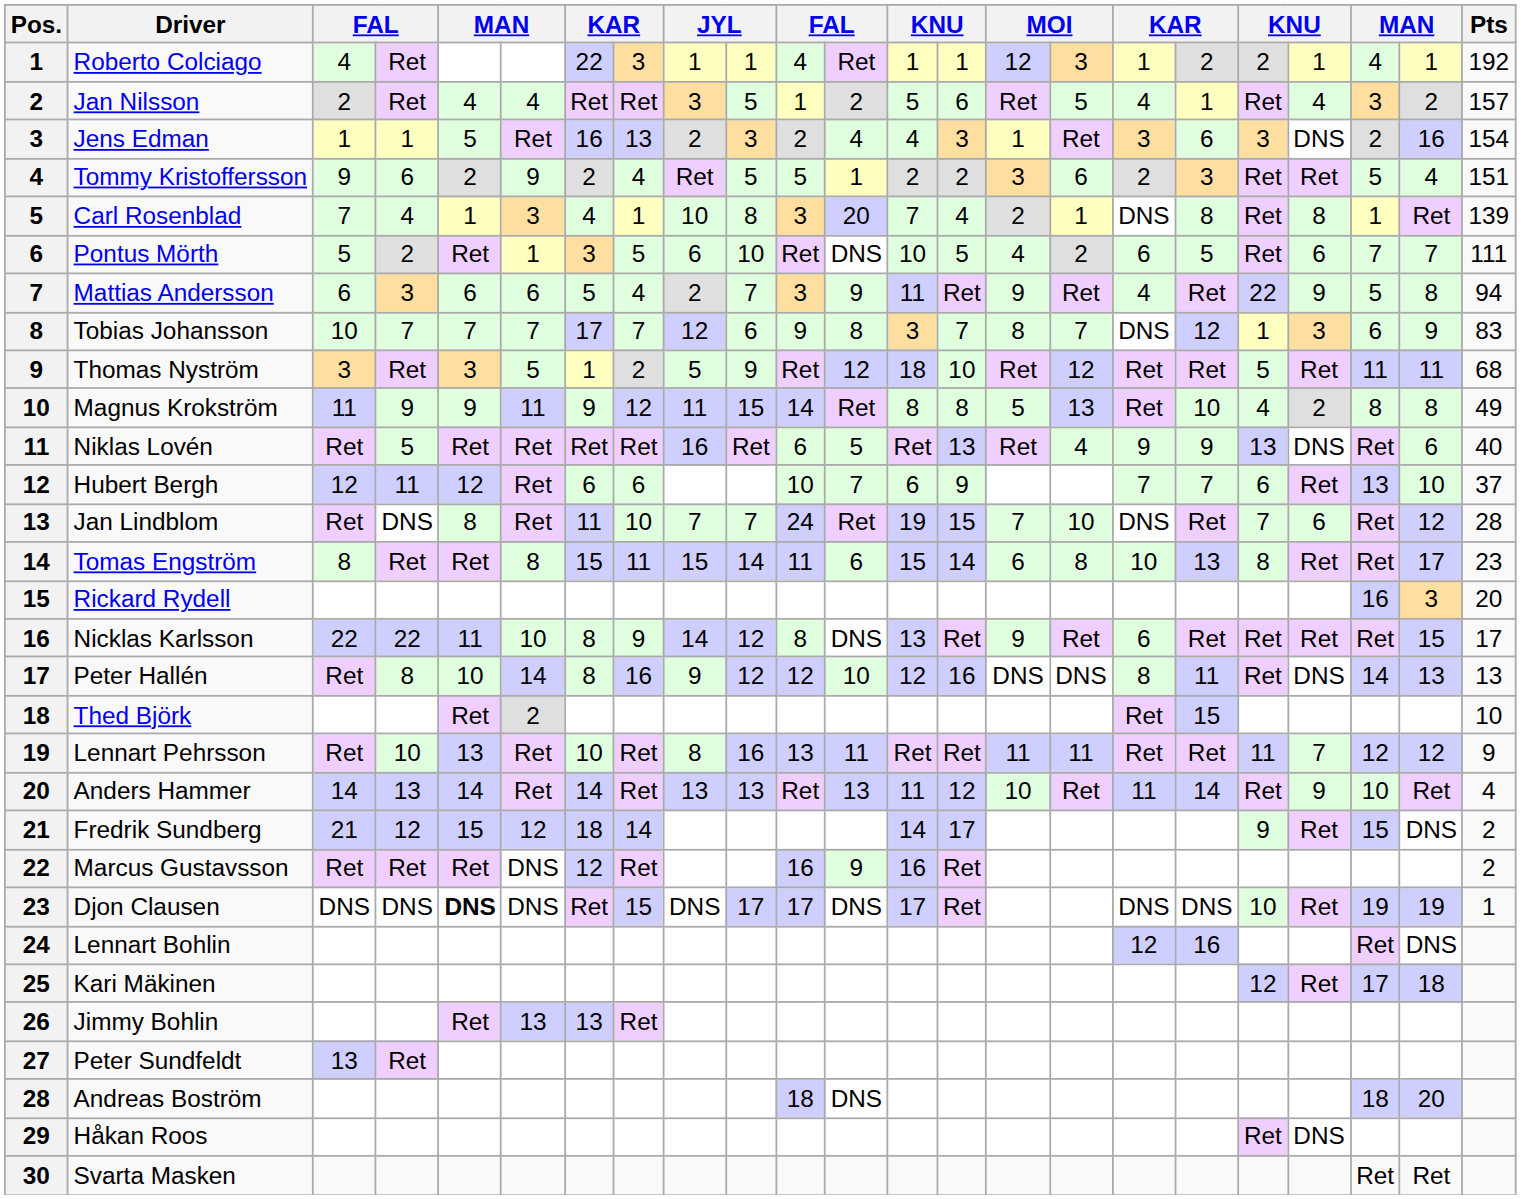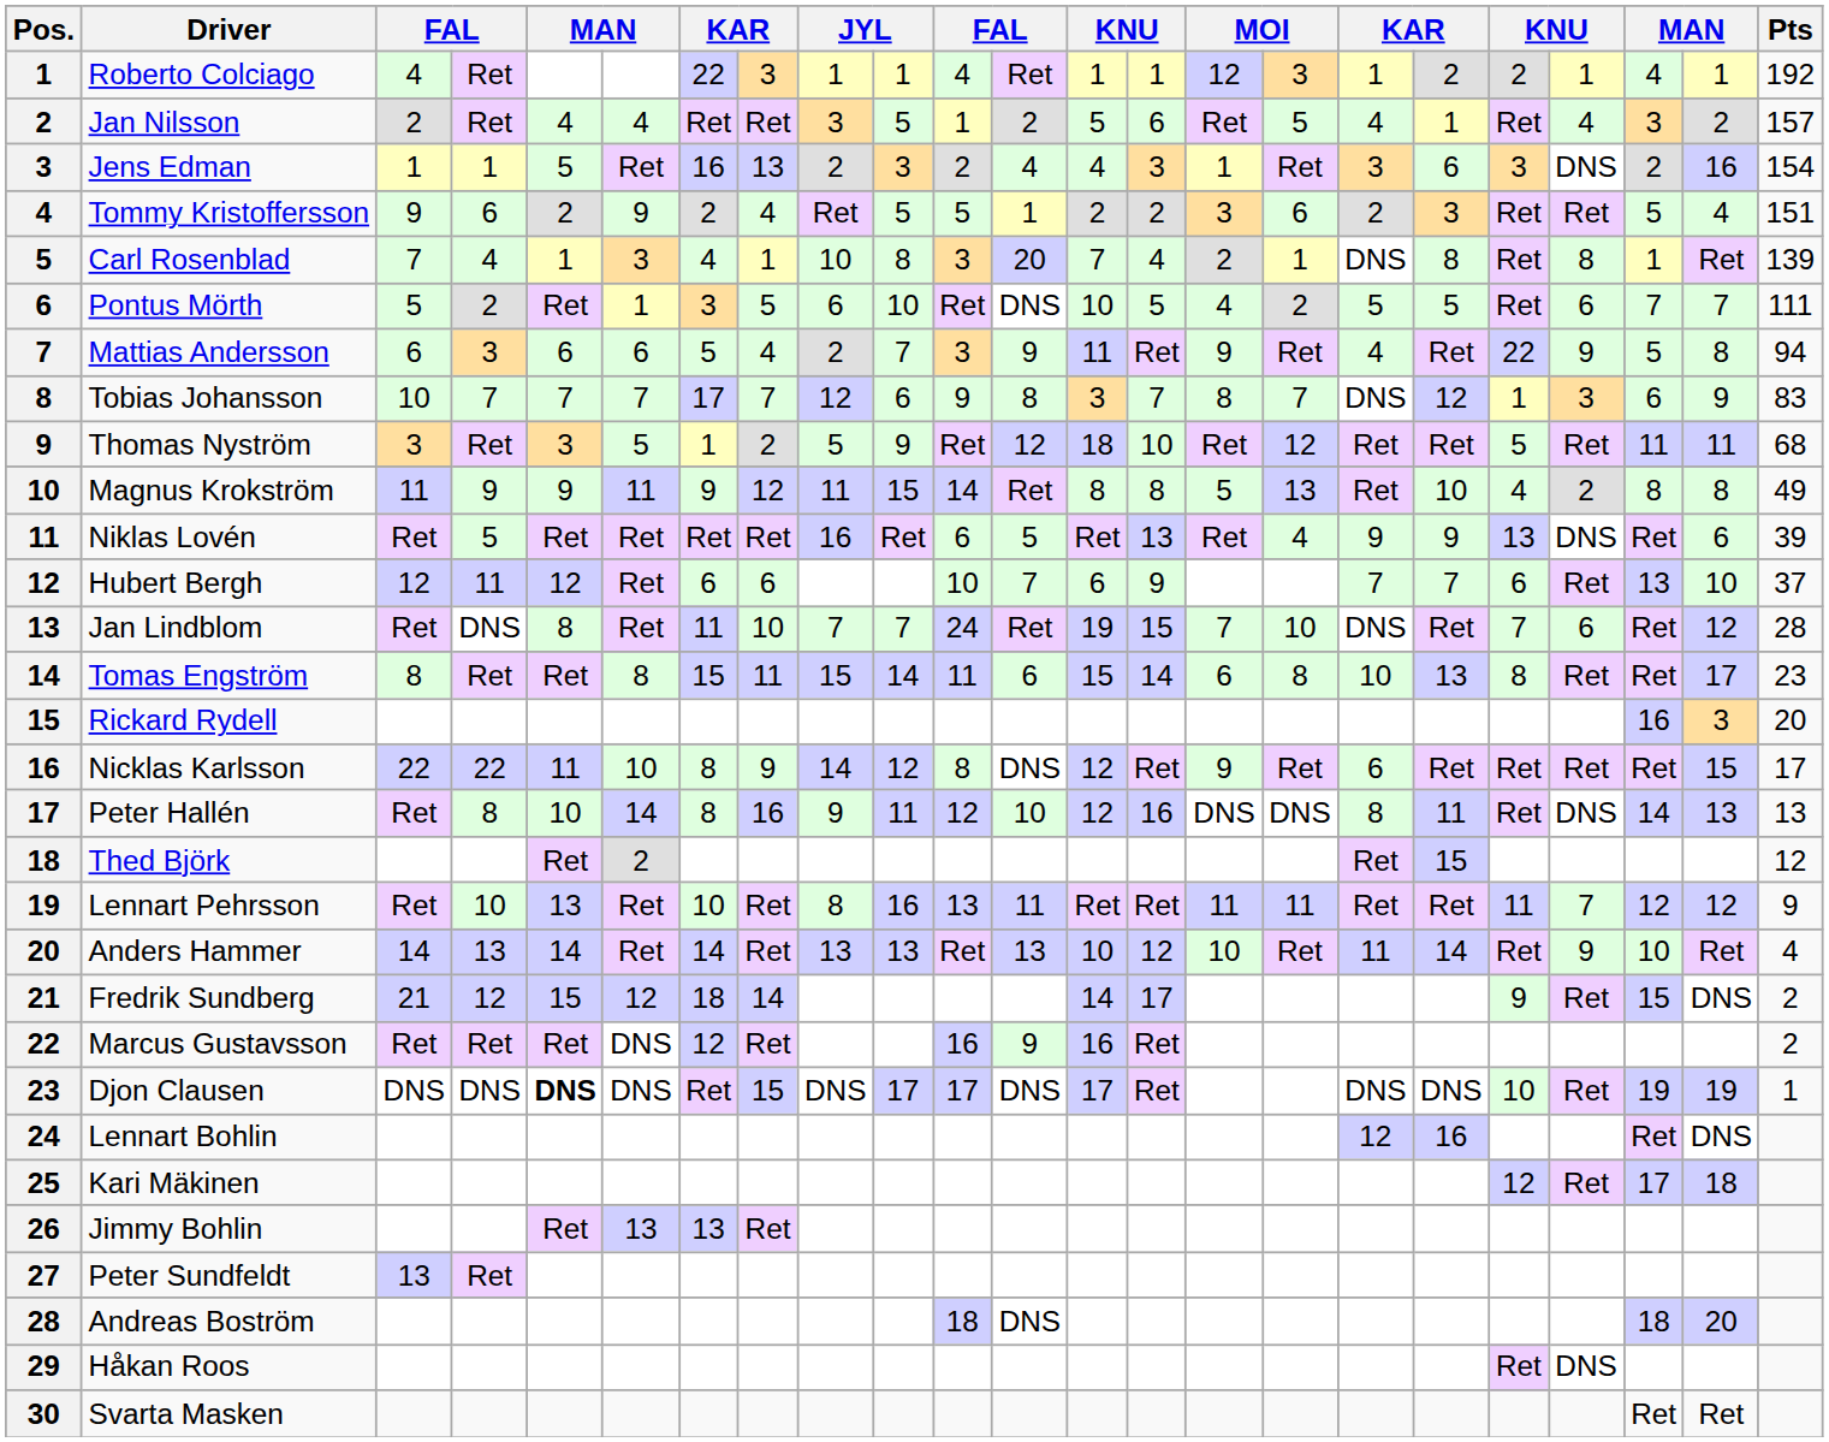Pontus Mörth | column 17: 6 -> 5
Niklas Lovén | Pts: 40 -> 39
Nicklas Karlsson | column 13: 13 -> 12
Peter Hallén | column 10: 12 -> 11
Thed Björk | Pts: 10 -> 12
Anders Hammer | column 13: 11 -> 10
